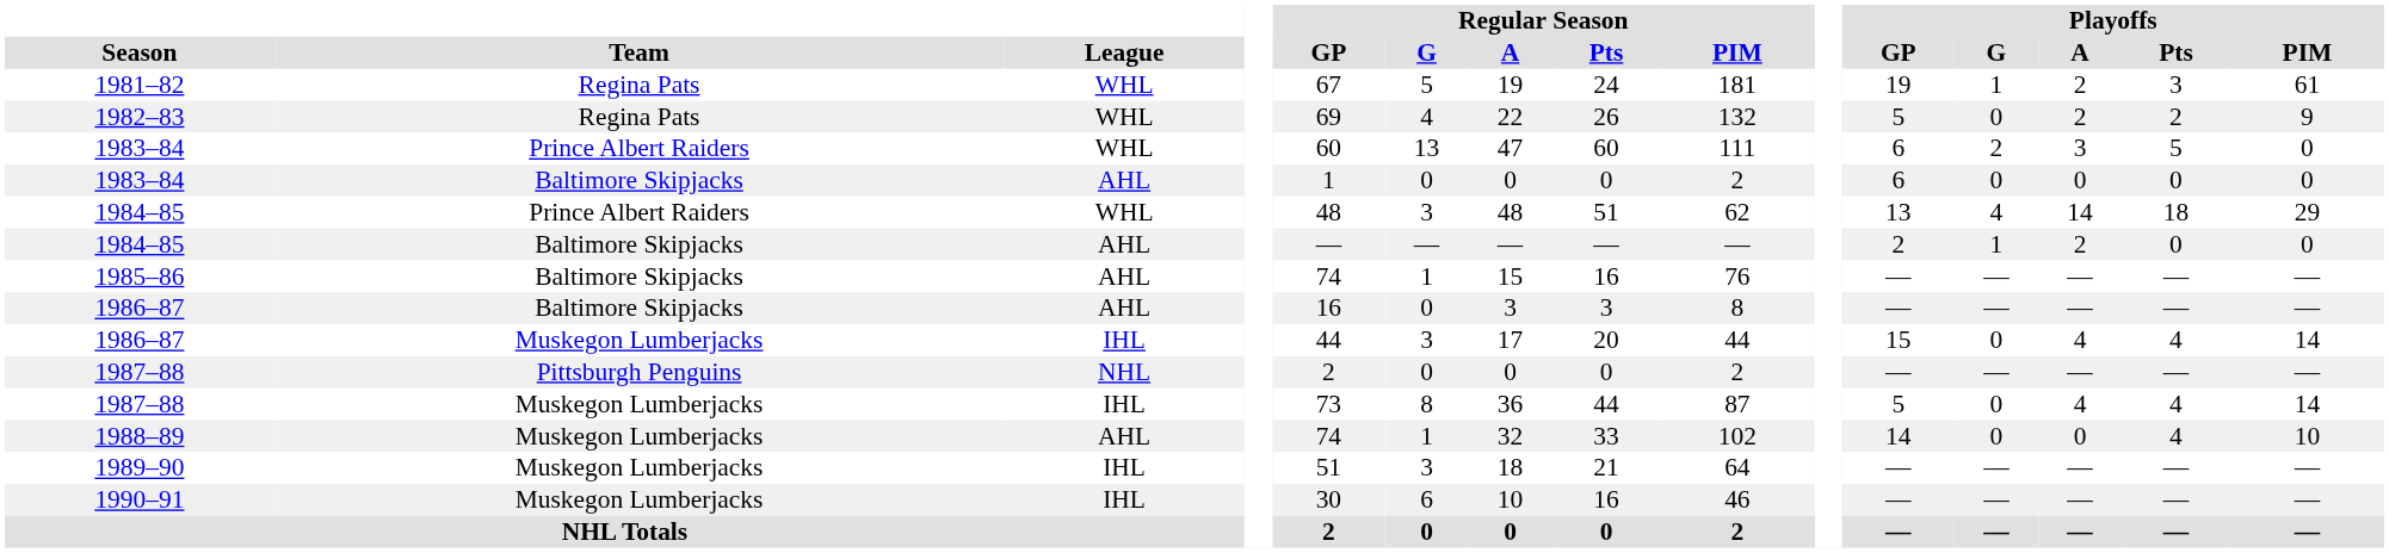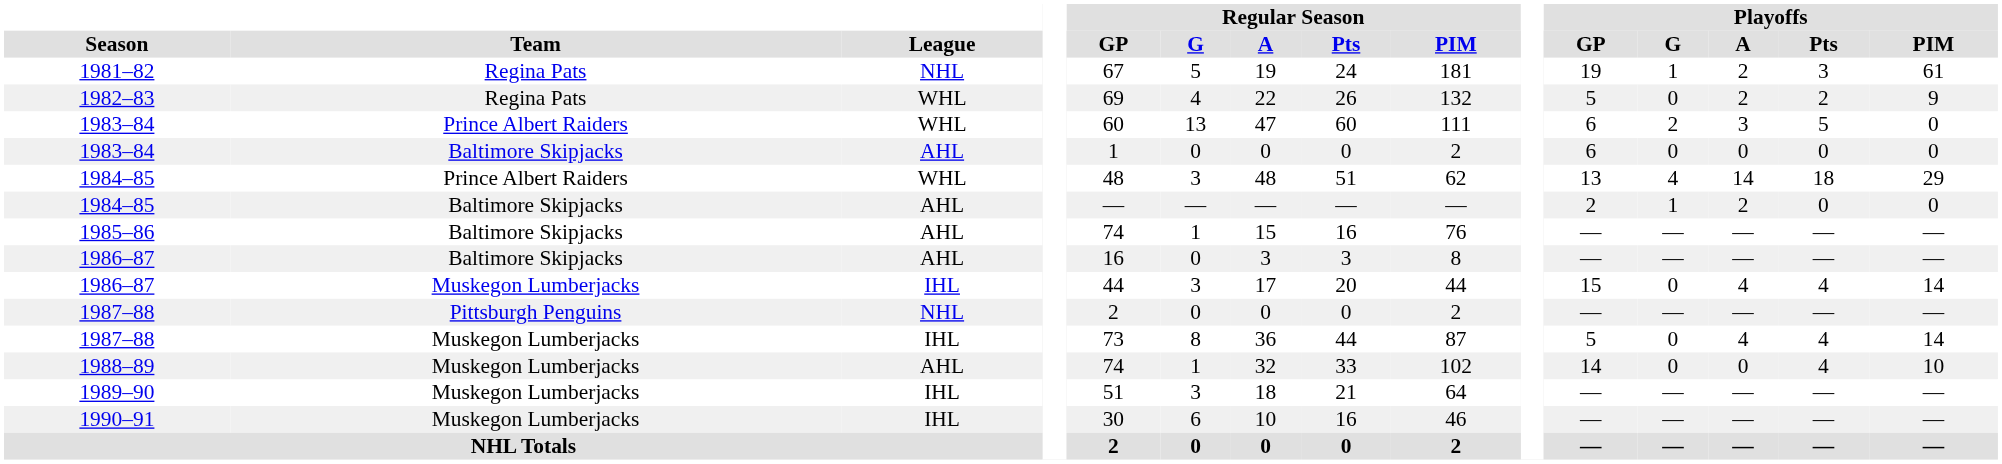1981–82 | League: WHL -> NHL
